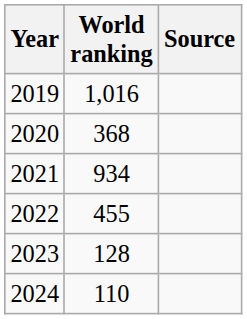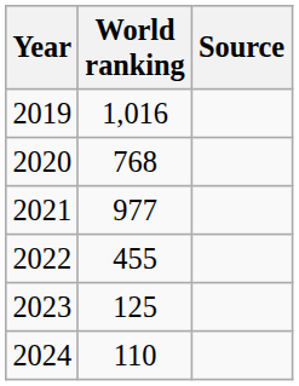2020 | World ranking: 368 -> 768
2021 | World ranking: 934 -> 977
2023 | World ranking: 128 -> 125
